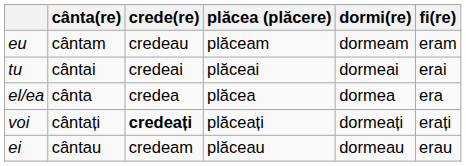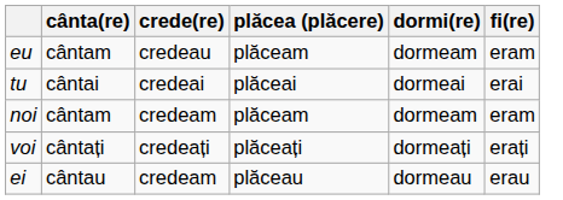- row: el/ea | cânta | credea | plăcea | dormea | era
+ row: noi | cântam | credeam | plăceam | dormeam | eram
voi | crede(re): bold -> normal
